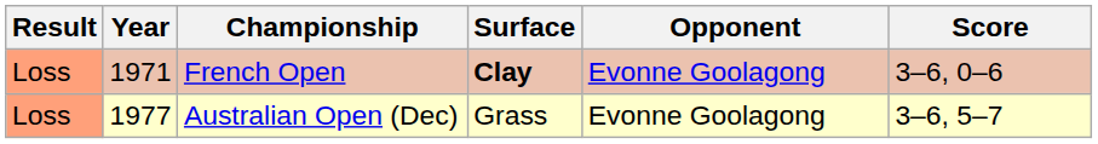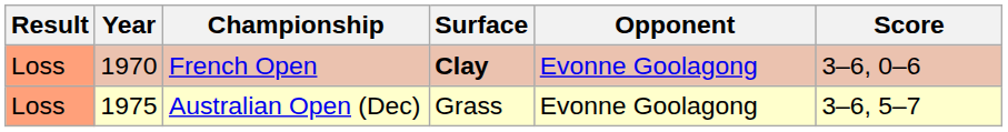French Open | Year: 1971 -> 1970
Australian Open (Dec) | Year: 1977 -> 1975
